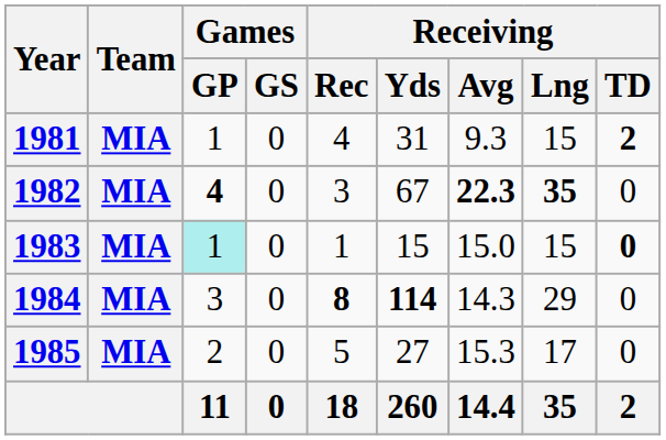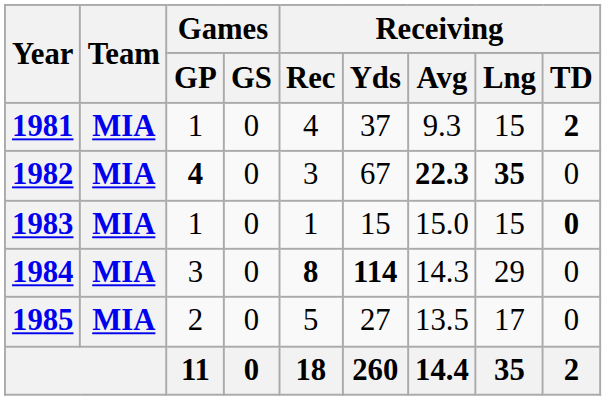1981 | Receiving / Yds: 31 -> 37
1983 | Games / GP: paleturquoise background -> no background
1985 | Receiving / Avg: 15.3 -> 13.5
